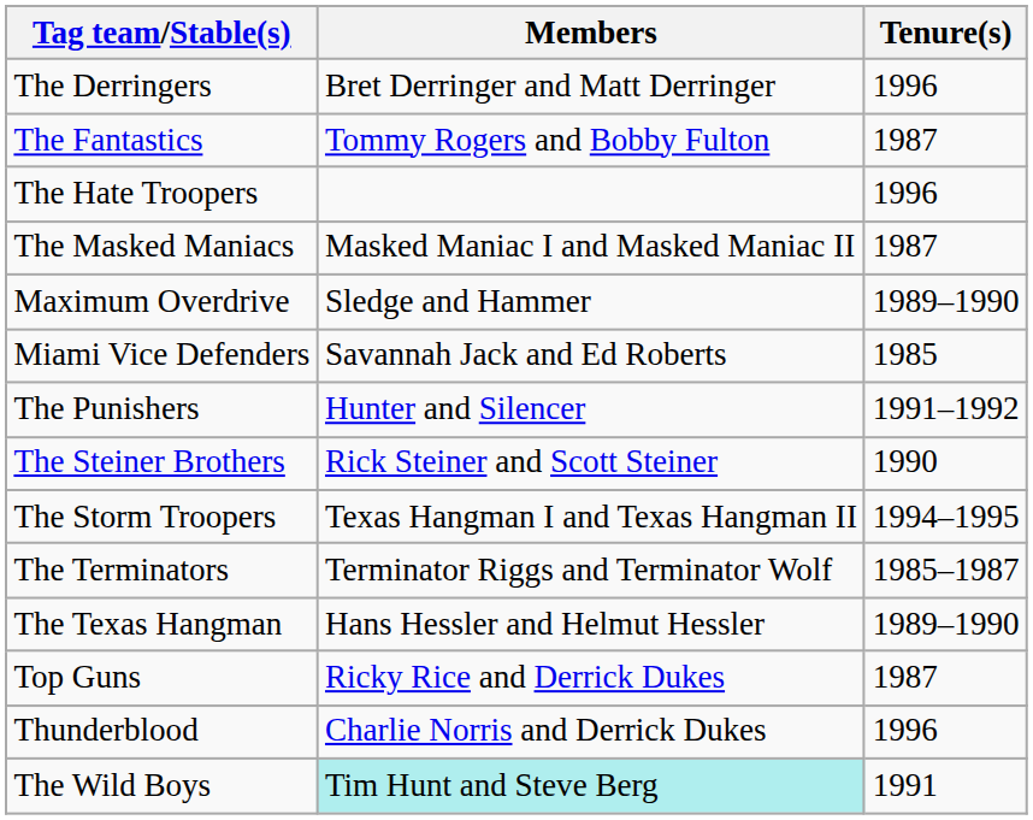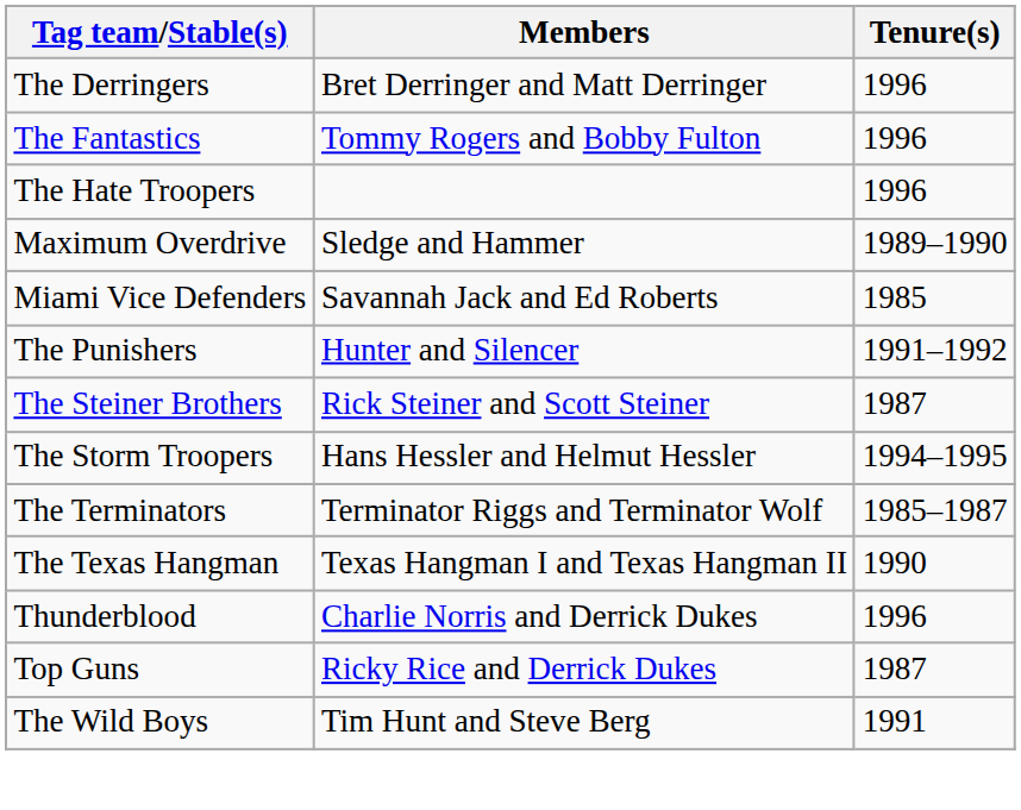The Fantastics | Tenure(s): 1987 -> 1996
- row: The Masked Maniacs | Masked Maniac I and Masked Maniac II | 1987
The Steiner Brothers | Tenure(s): 1990 -> 1987
The Storm Troopers | Members: Texas Hangman I and Texas Hangman II -> Hans Hessler and Helmut Hessler
The Texas Hangman | Members: Hans Hessler and Helmut Hessler -> Texas Hangman I and Texas Hangman II
The Texas Hangman | Tenure(s): 1989–1990 -> 1990
rows swapped: Thunderblood <-> Top Guns
The Wild Boys | Members: paleturquoise background -> no background
